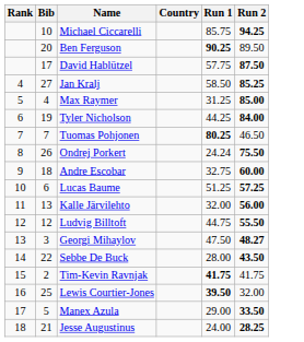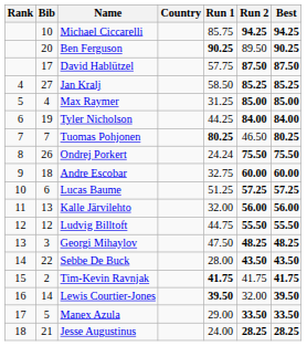+ column: Best | 94.25 | 90.25 | 87.50 | 85.25 | 85.00 | 84.00 | 80.25 | 75.50 | 60.00 | 57.25 | 56.00 | 55.50 | 48.25 | 43.50 | 41.75 | 39.50 | 33.50 | 28.25
Georgi Mihaylov | Run 2: 48.27 -> 48.25
Lewis Courtier-Jones | Bib: 25 -> 14
